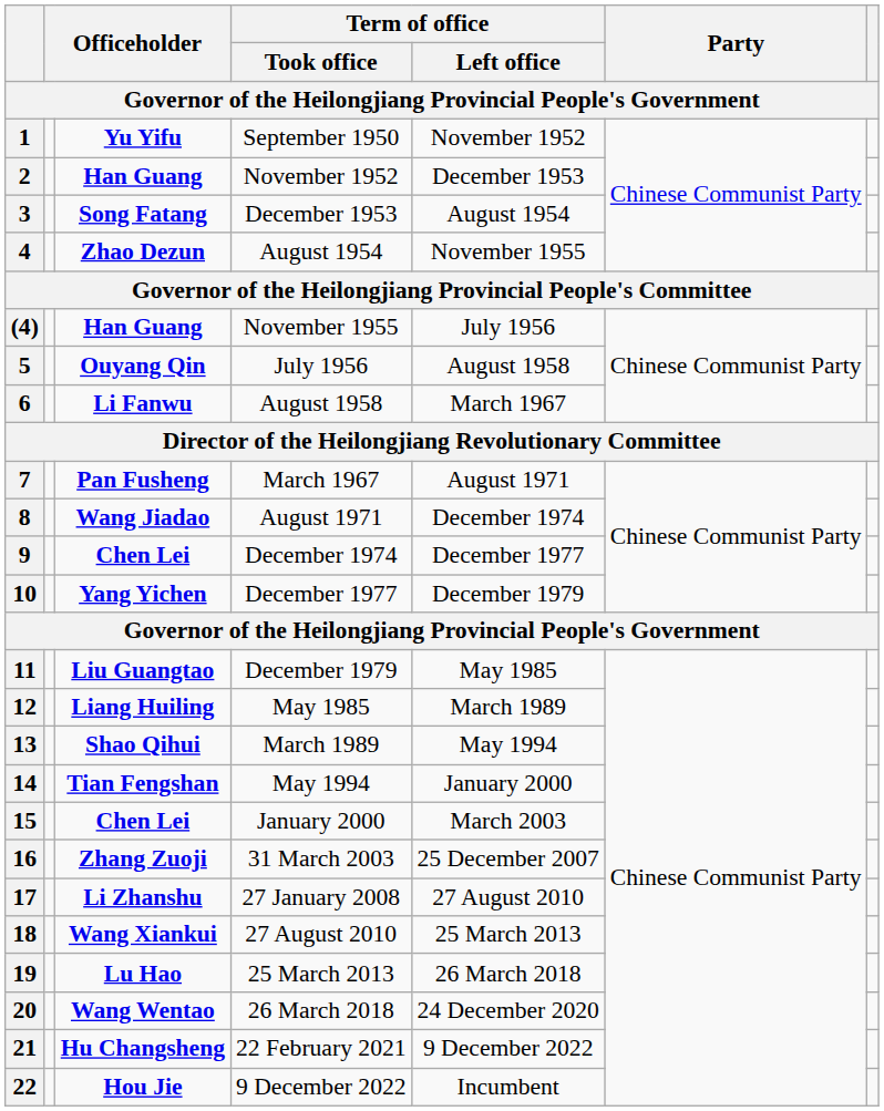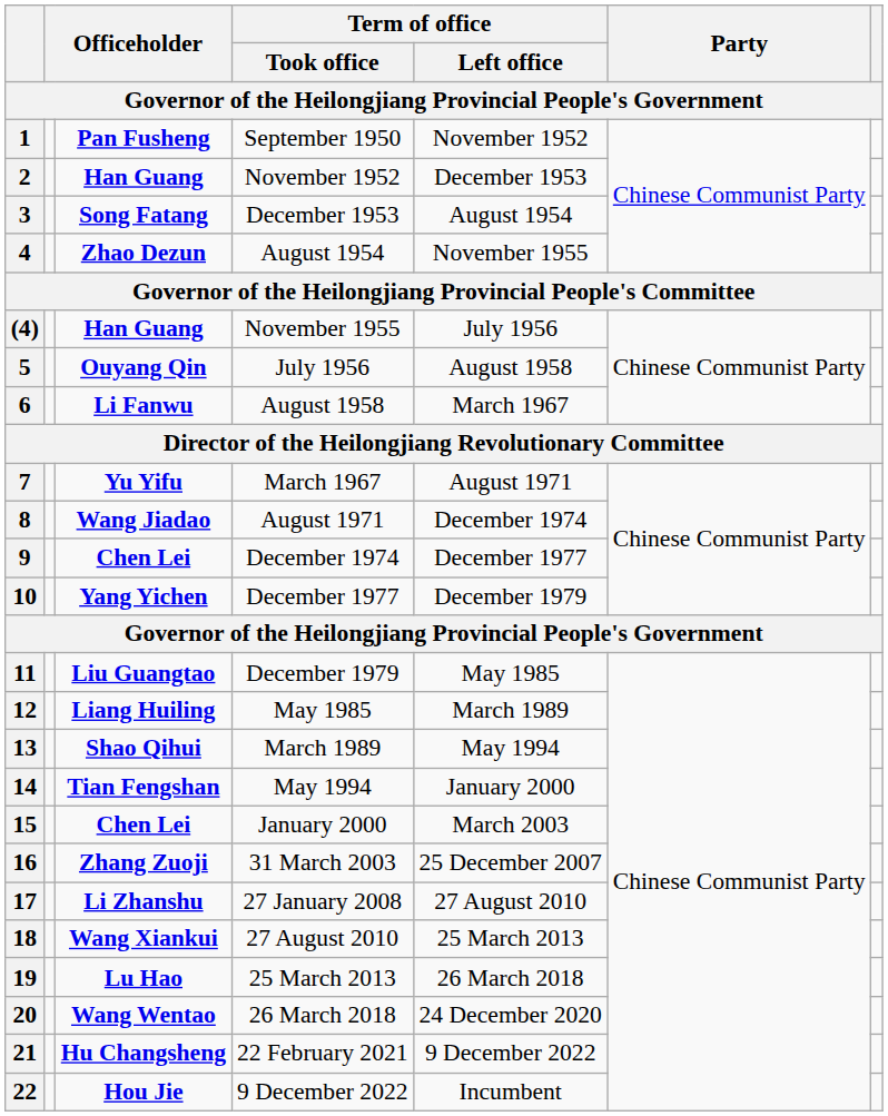1 | column 3: Yu Yifu -> Pan Fusheng
7 | column 3: Pan Fusheng -> Yu Yifu
